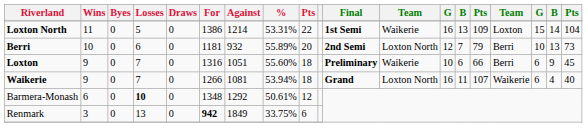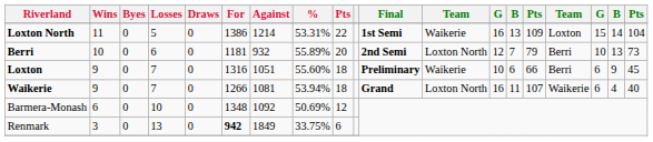Barmera-Monash | Losses: bold -> normal
Barmera-Monash | Against: 1292 -> 1092
Barmera-Monash | %: 50.61% -> 50.69%
